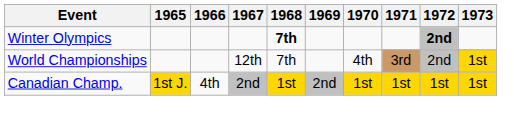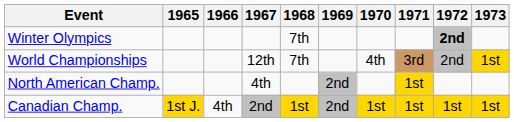Winter Olympics | 1968: bold -> normal
+ row: North American Champ. | 4th | 2nd | 1st
